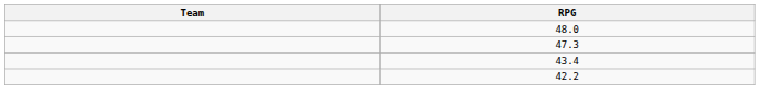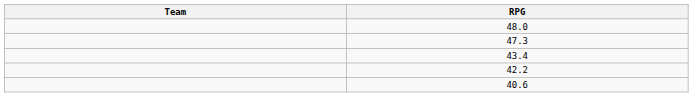+ row: 40.6
